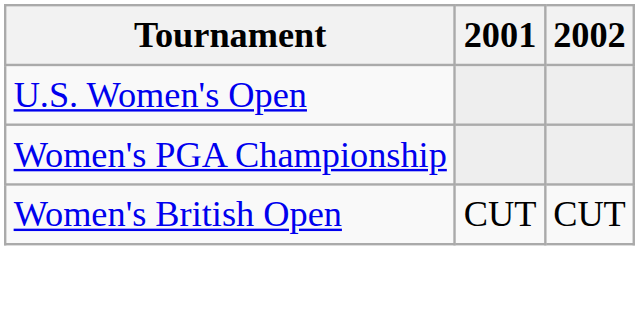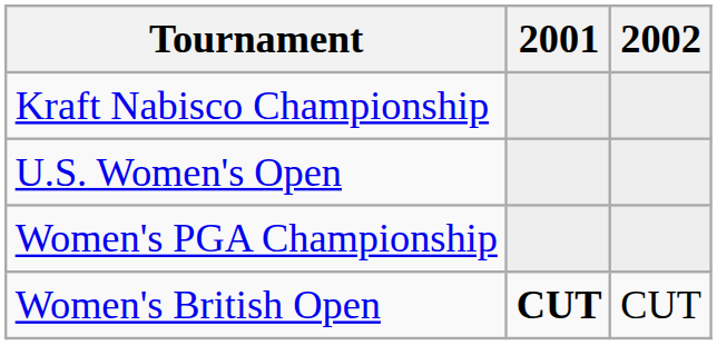+ row: Kraft Nabisco Championship
Women's British Open | 2001: normal -> bold
